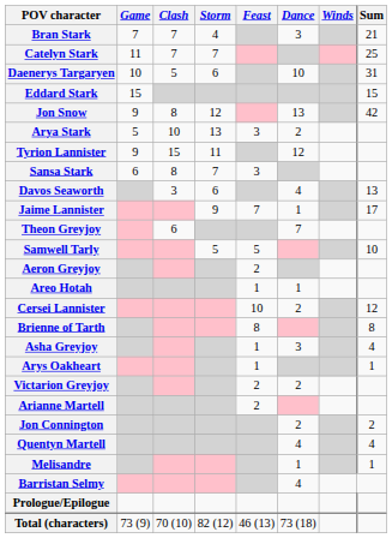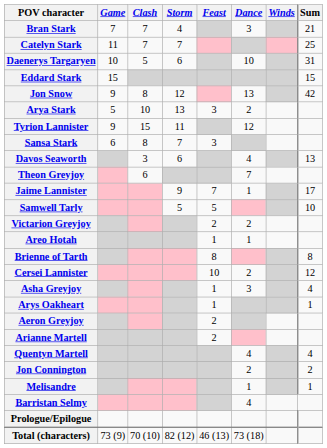rows swapped: Theon Greyjoy <-> Jaime Lannister
rows swapped: Aeron Greyjoy <-> Victarion Greyjoy
rows swapped: Cersei Lannister <-> Brienne of Tarth
rows swapped: Quentyn Martell <-> Jon Connington
